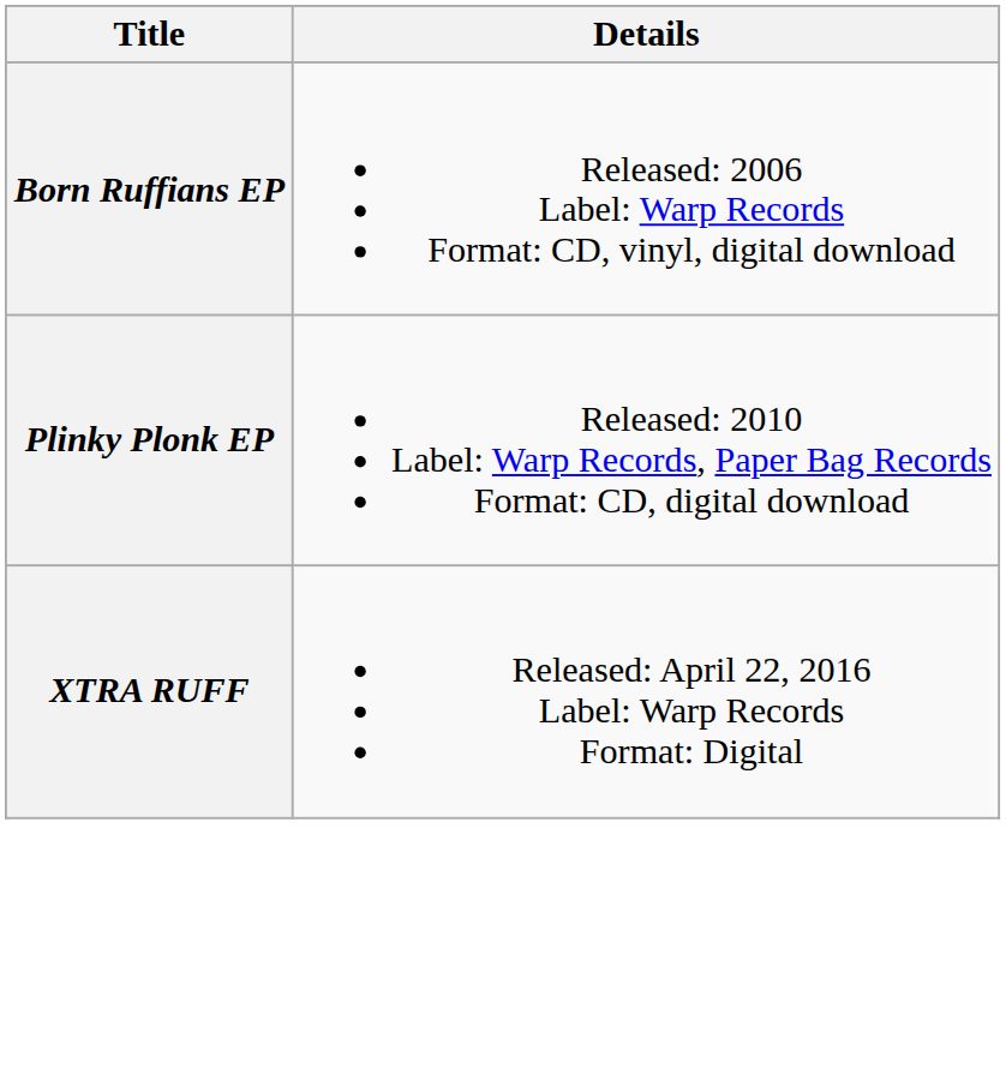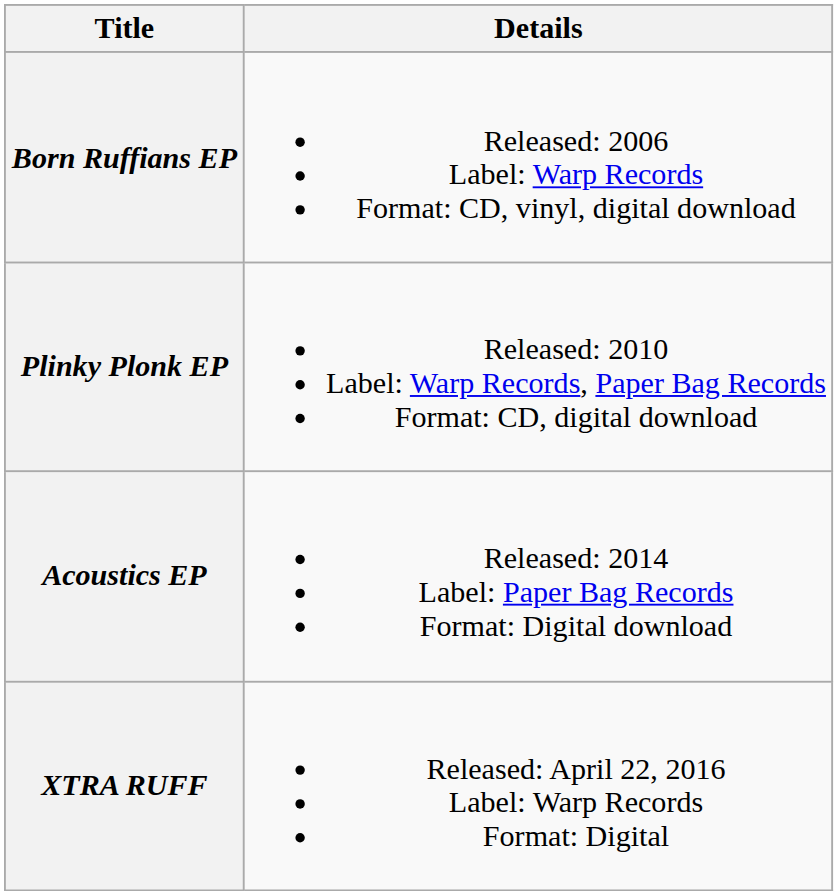+ row: Acoustics EP | Released: 2014 Label: Paper Bag Records Format: Digital download
